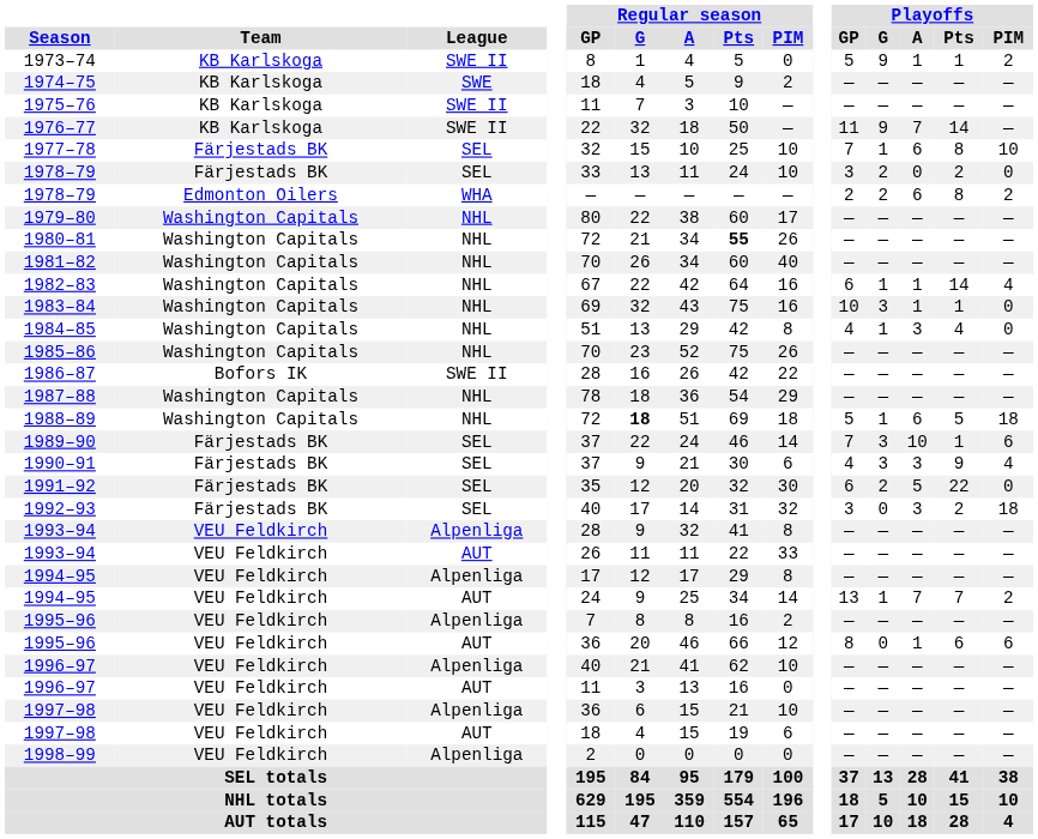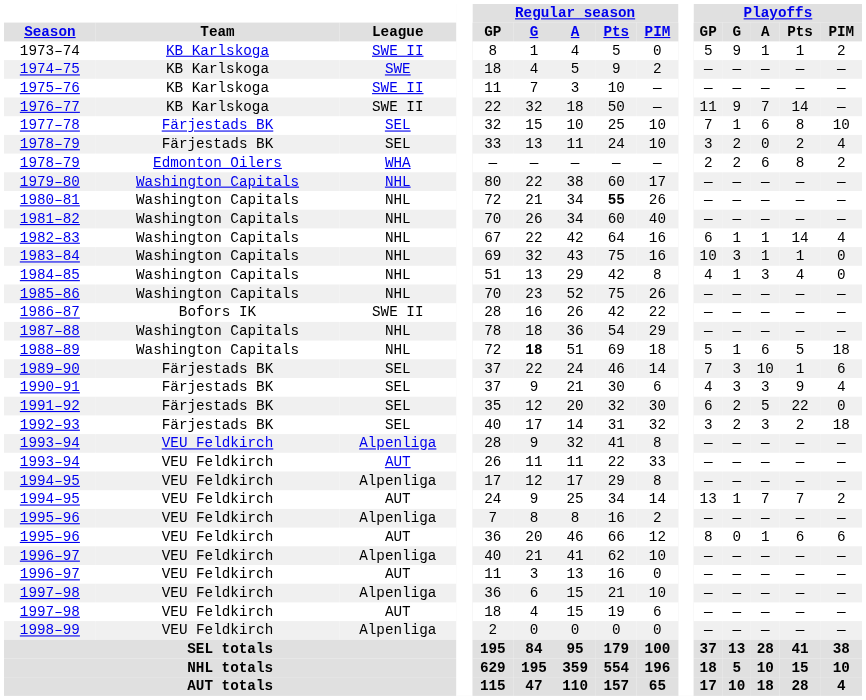1978–79 / SEL | Playoffs / PIM: 0 -> 4
1992–93 | Playoffs / G: 0 -> 2
